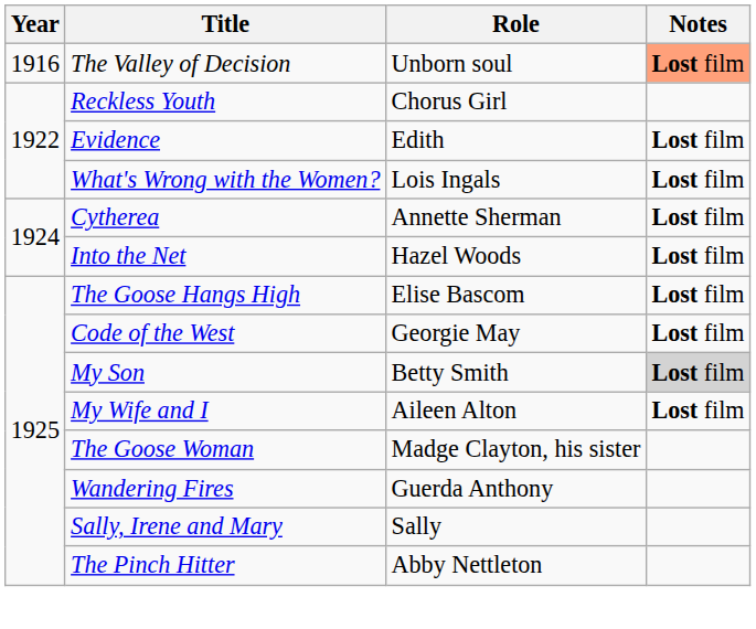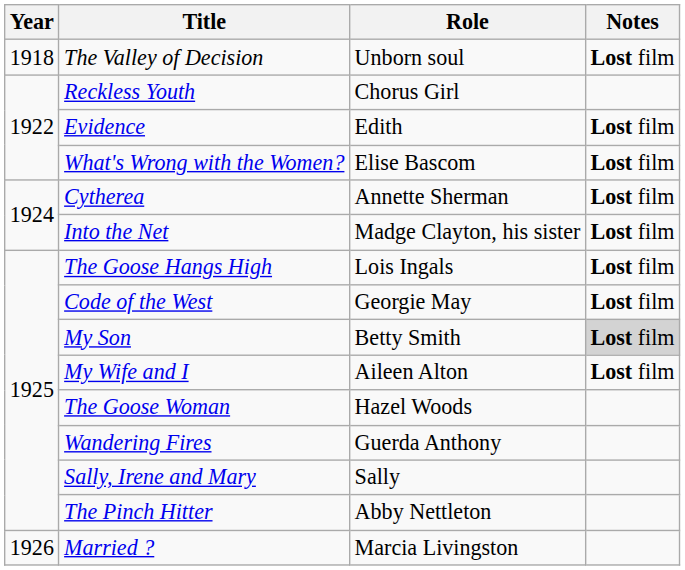The Valley of Decision | Year: 1916 -> 1918
The Valley of Decision | Notes: lightsalmon background -> no background
What's Wrong with the Women? | Role: Lois Ingals -> Elise Bascom
Into the Net | Role: Hazel Woods -> Madge Clayton, his sister
The Goose Hangs High | Role: Elise Bascom -> Lois Ingals
The Goose Woman | Role: Madge Clayton, his sister -> Hazel Woods
+ row: 1926 | Married ? | Marcia Livingston
